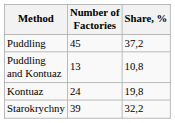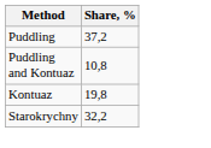- column: Number of Factories | 45 | 13 | 24 | 39
